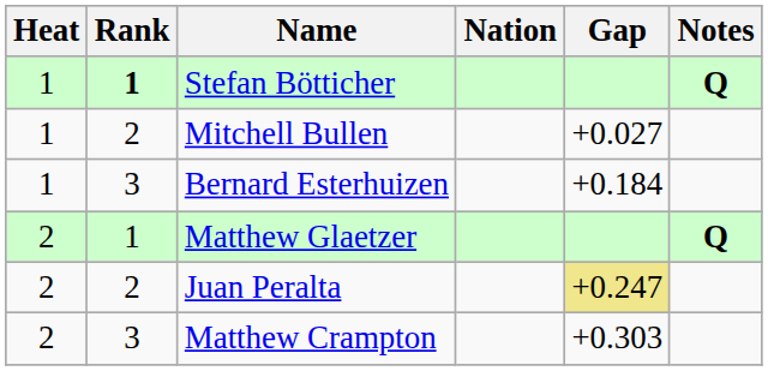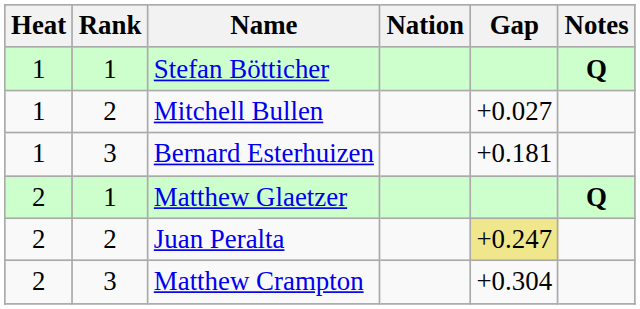Stefan Bötticher | Rank: bold -> normal
Bernard Esterhuizen | Gap: +0.184 -> +0.181
Matthew Crampton | Gap: +0.303 -> +0.304
